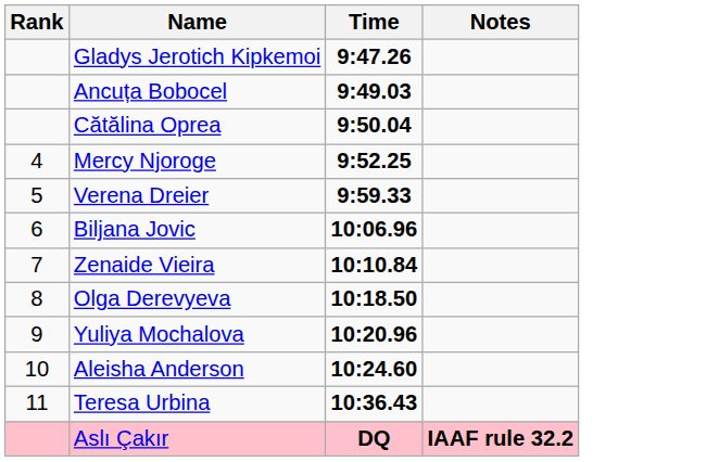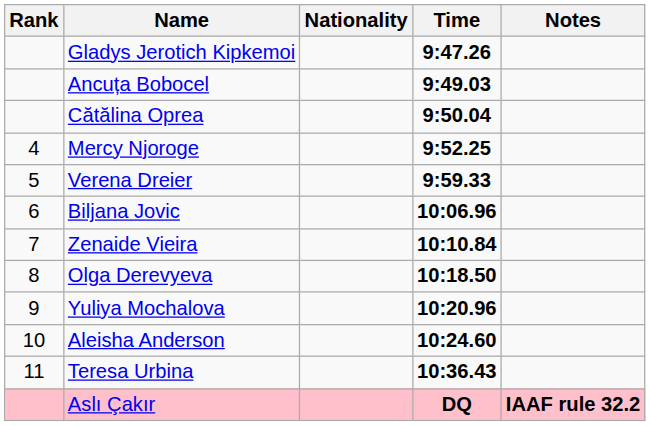+ column: Nationality
